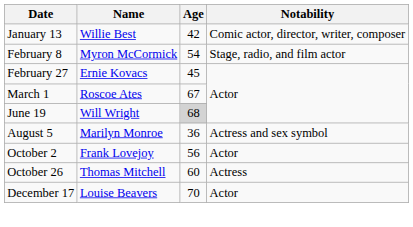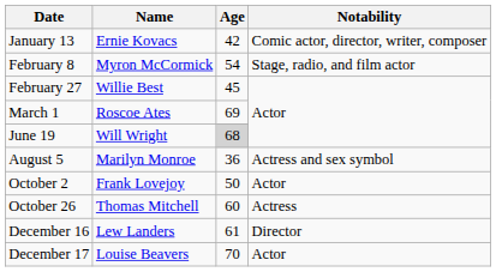January 13 | Name: Willie Best -> Ernie Kovacs
February 27 | Name: Ernie Kovacs -> Willie Best
March 1 | Age: 67 -> 69
October 2 | Age: 56 -> 50
+ row: December 16 | Lew Landers | 61 | Director
